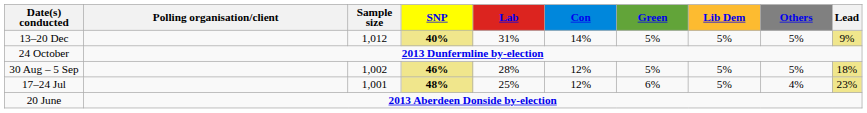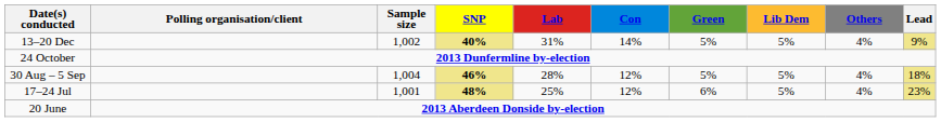13–20 Dec | Sample size: 1,012 -> 1,002
13–20 Dec | Others: 5% -> 4%
30 Aug – 5 Sep | Sample size: 1,002 -> 1,004
30 Aug – 5 Sep | Others: 5% -> 4%
